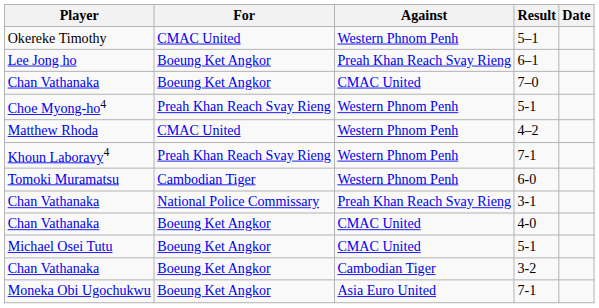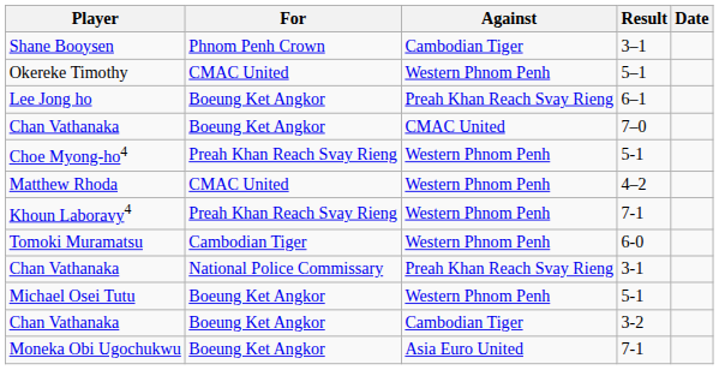+ row: Shane Booysen | Phnom Penh Crown | Cambodian Tiger | 3–1
- row: Chan Vathanaka | Boeung Ket Angkor | CMAC United | 4-0
Michael Osei Tutu / 5-1 | Against: CMAC United -> Western Phnom Penh
